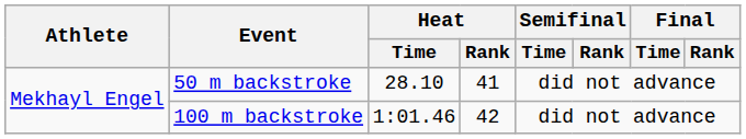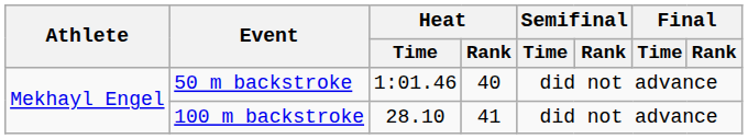50 m backstroke | Heat / Time: 28.10 -> 1:01.46
50 m backstroke | Heat / Rank: 41 -> 40
100 m backstroke | Heat / Time: 1:01.46 -> 28.10
100 m backstroke | Heat / Rank: 42 -> 41
